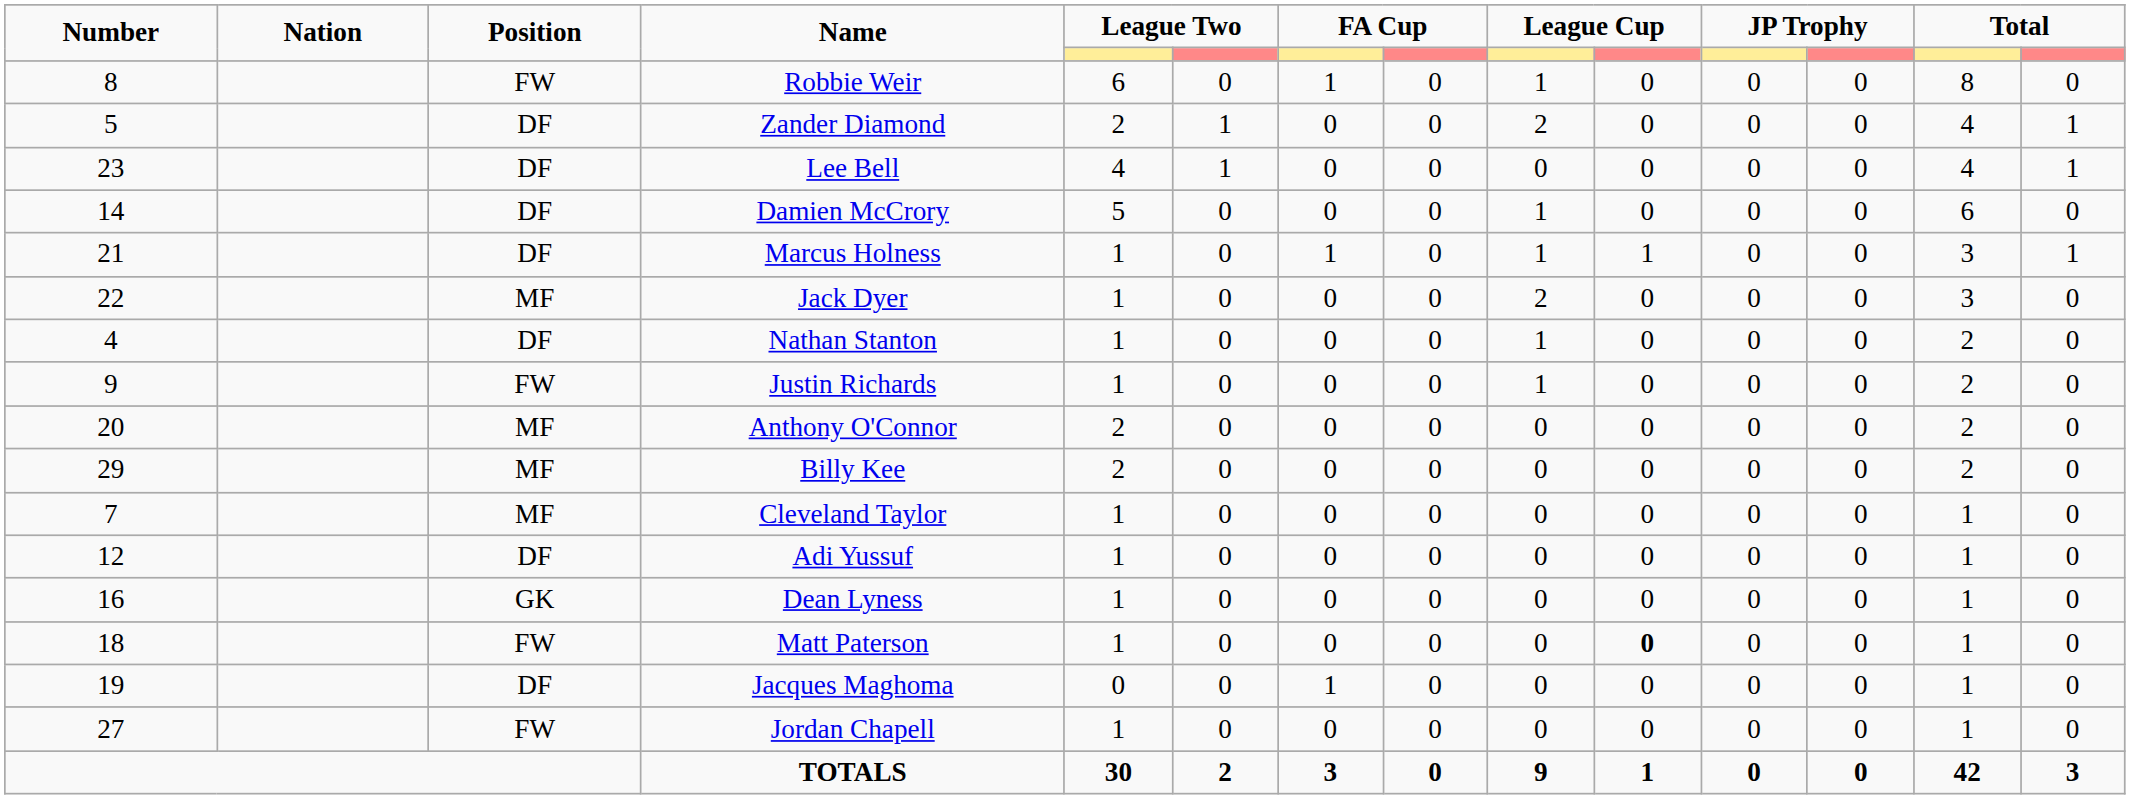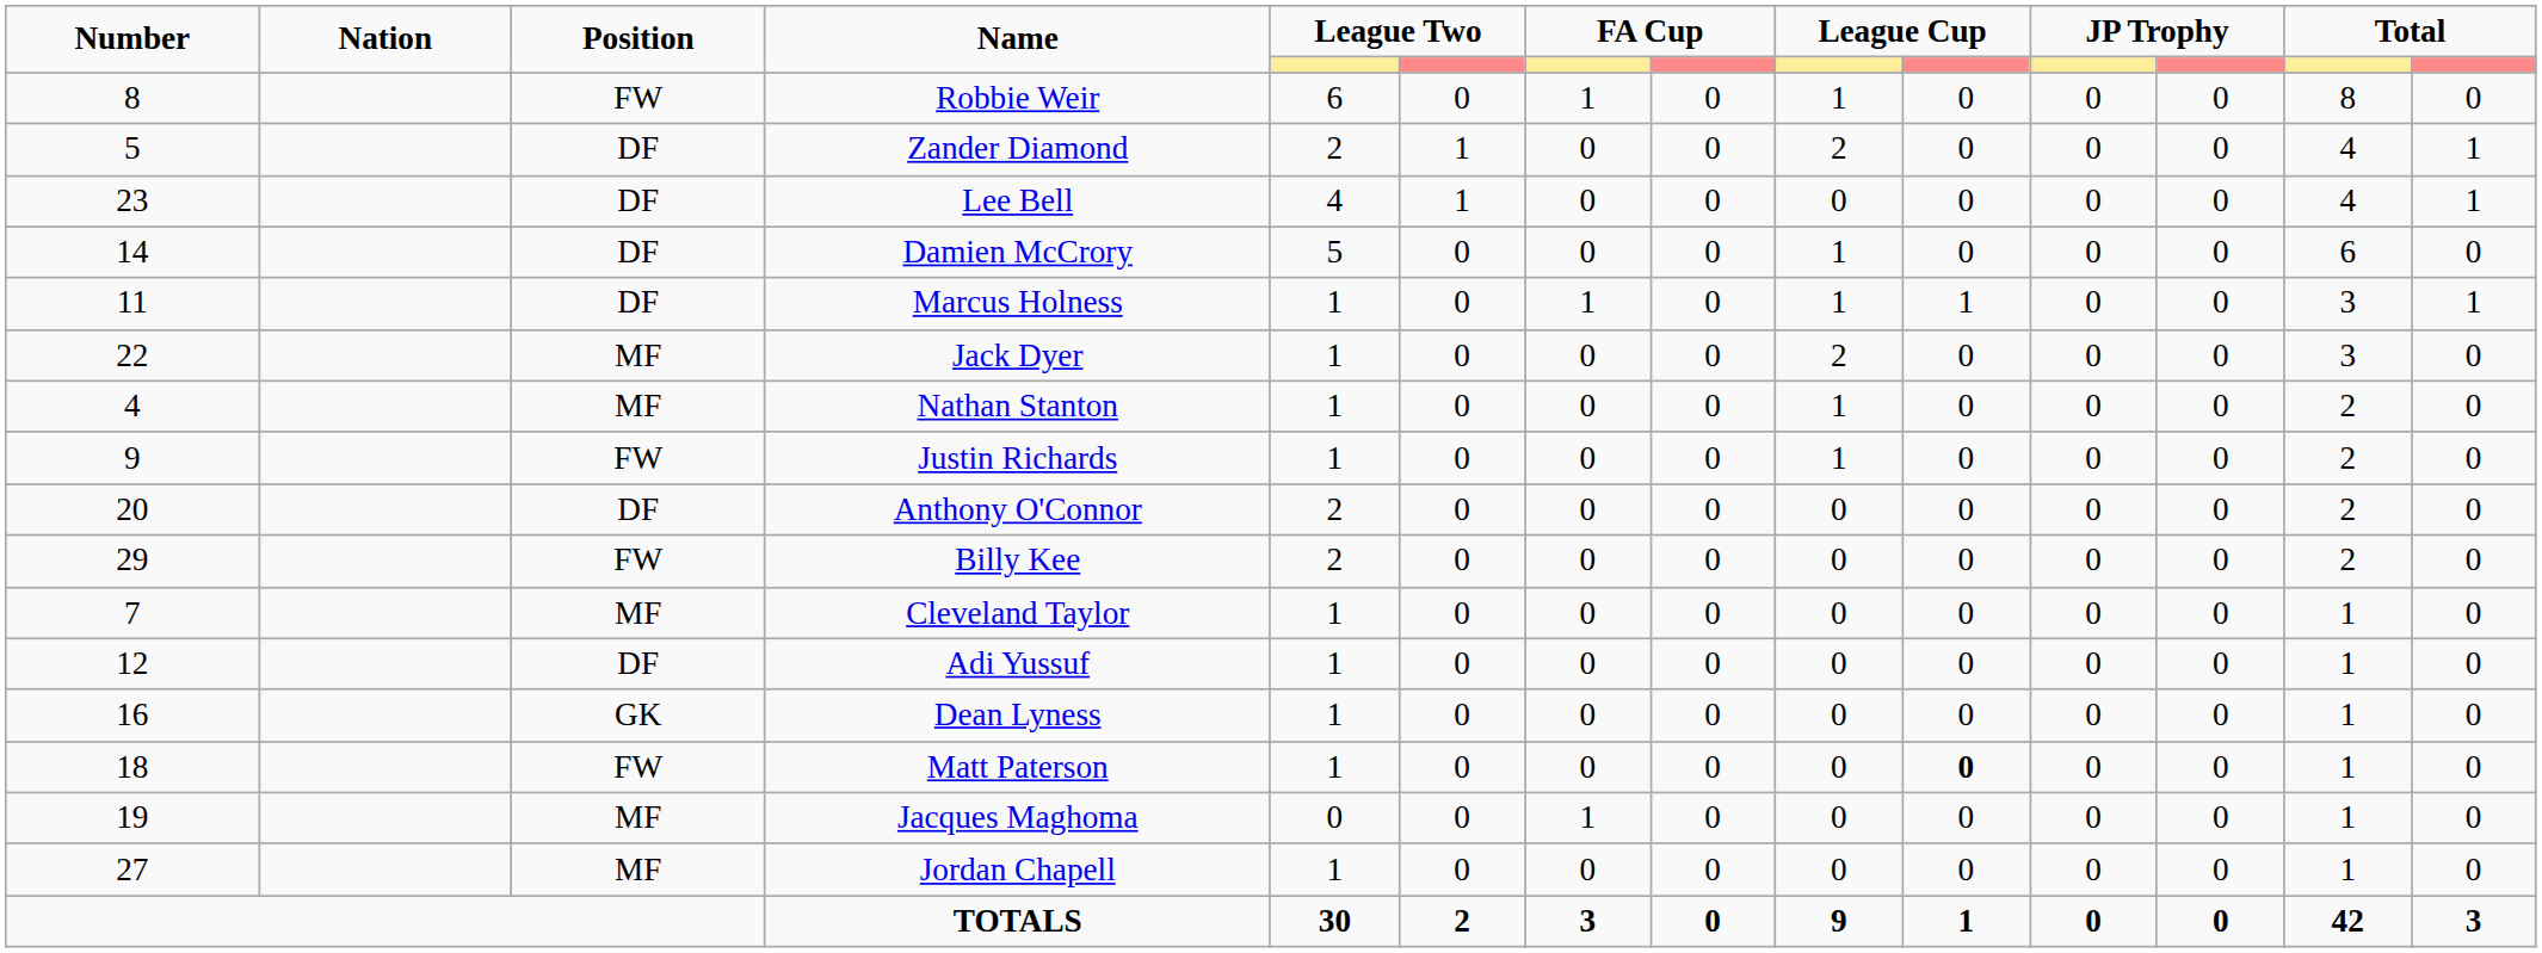Marcus Holness | Number: 21 -> 11
Nathan Stanton | Position: DF -> MF
Anthony O'Connor | Position: MF -> DF
Billy Kee | Position: MF -> FW
Jacques Maghoma | Position: DF -> MF
Jordan Chapell | Position: FW -> MF
